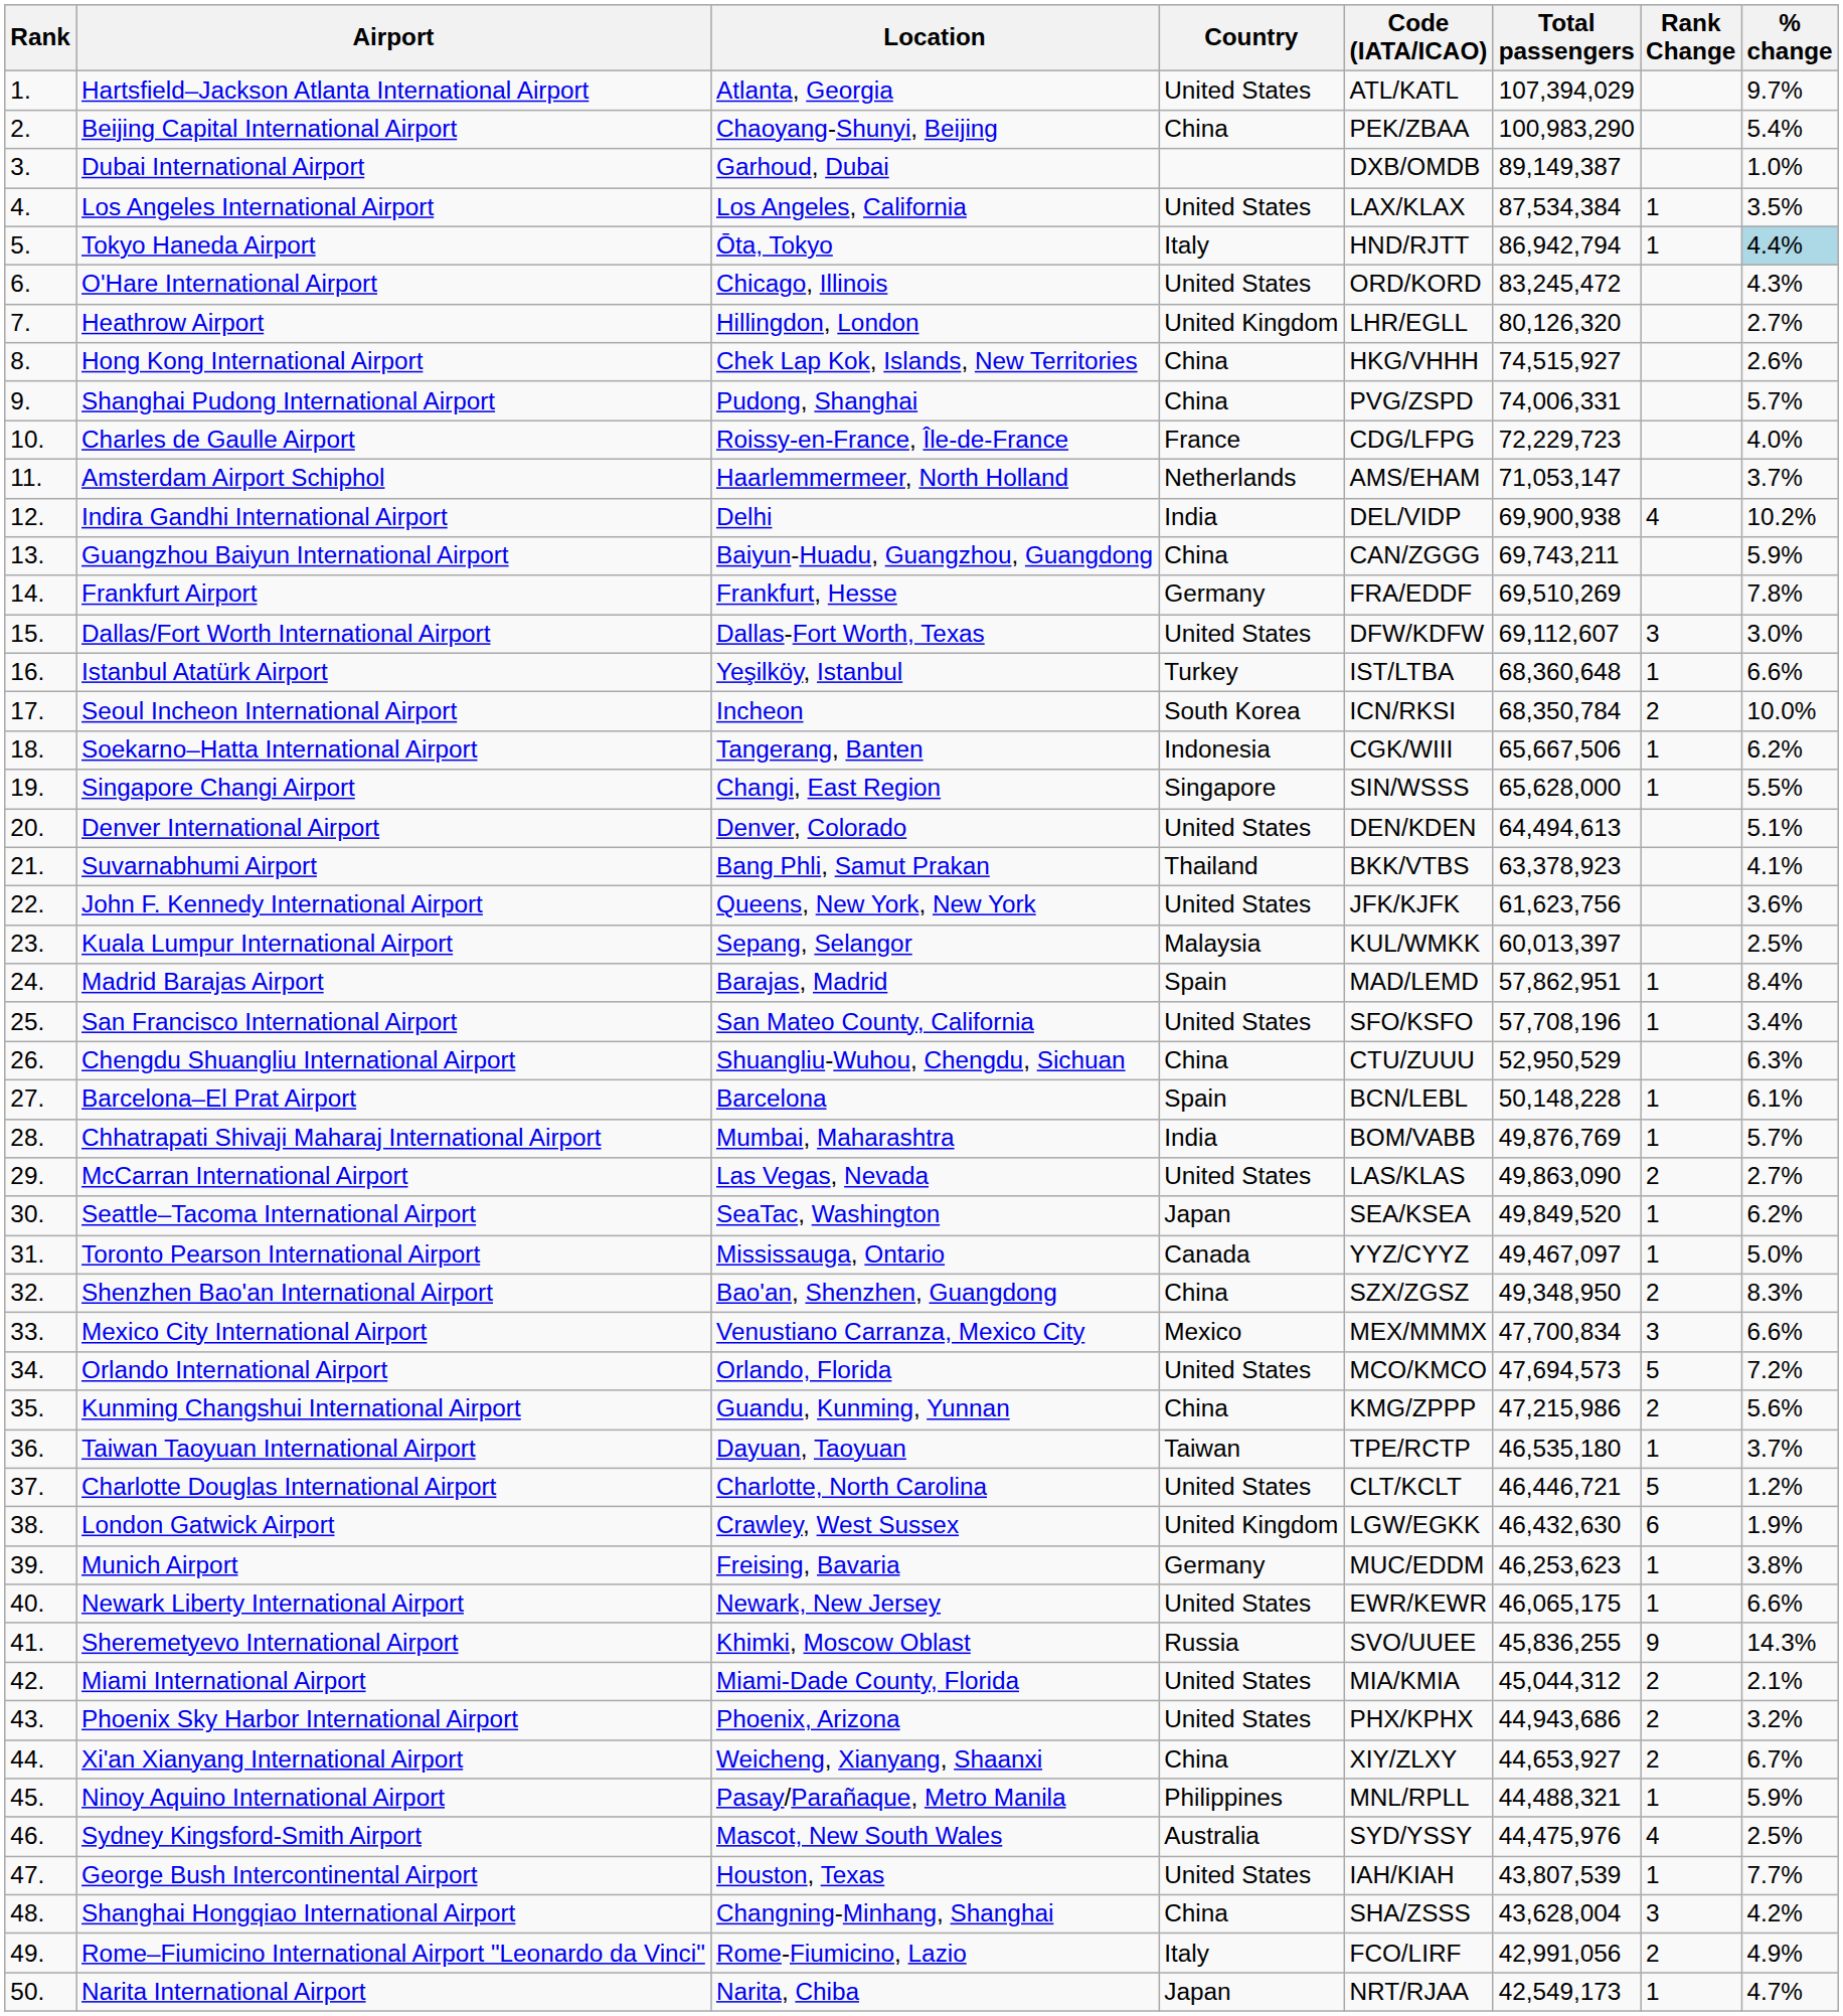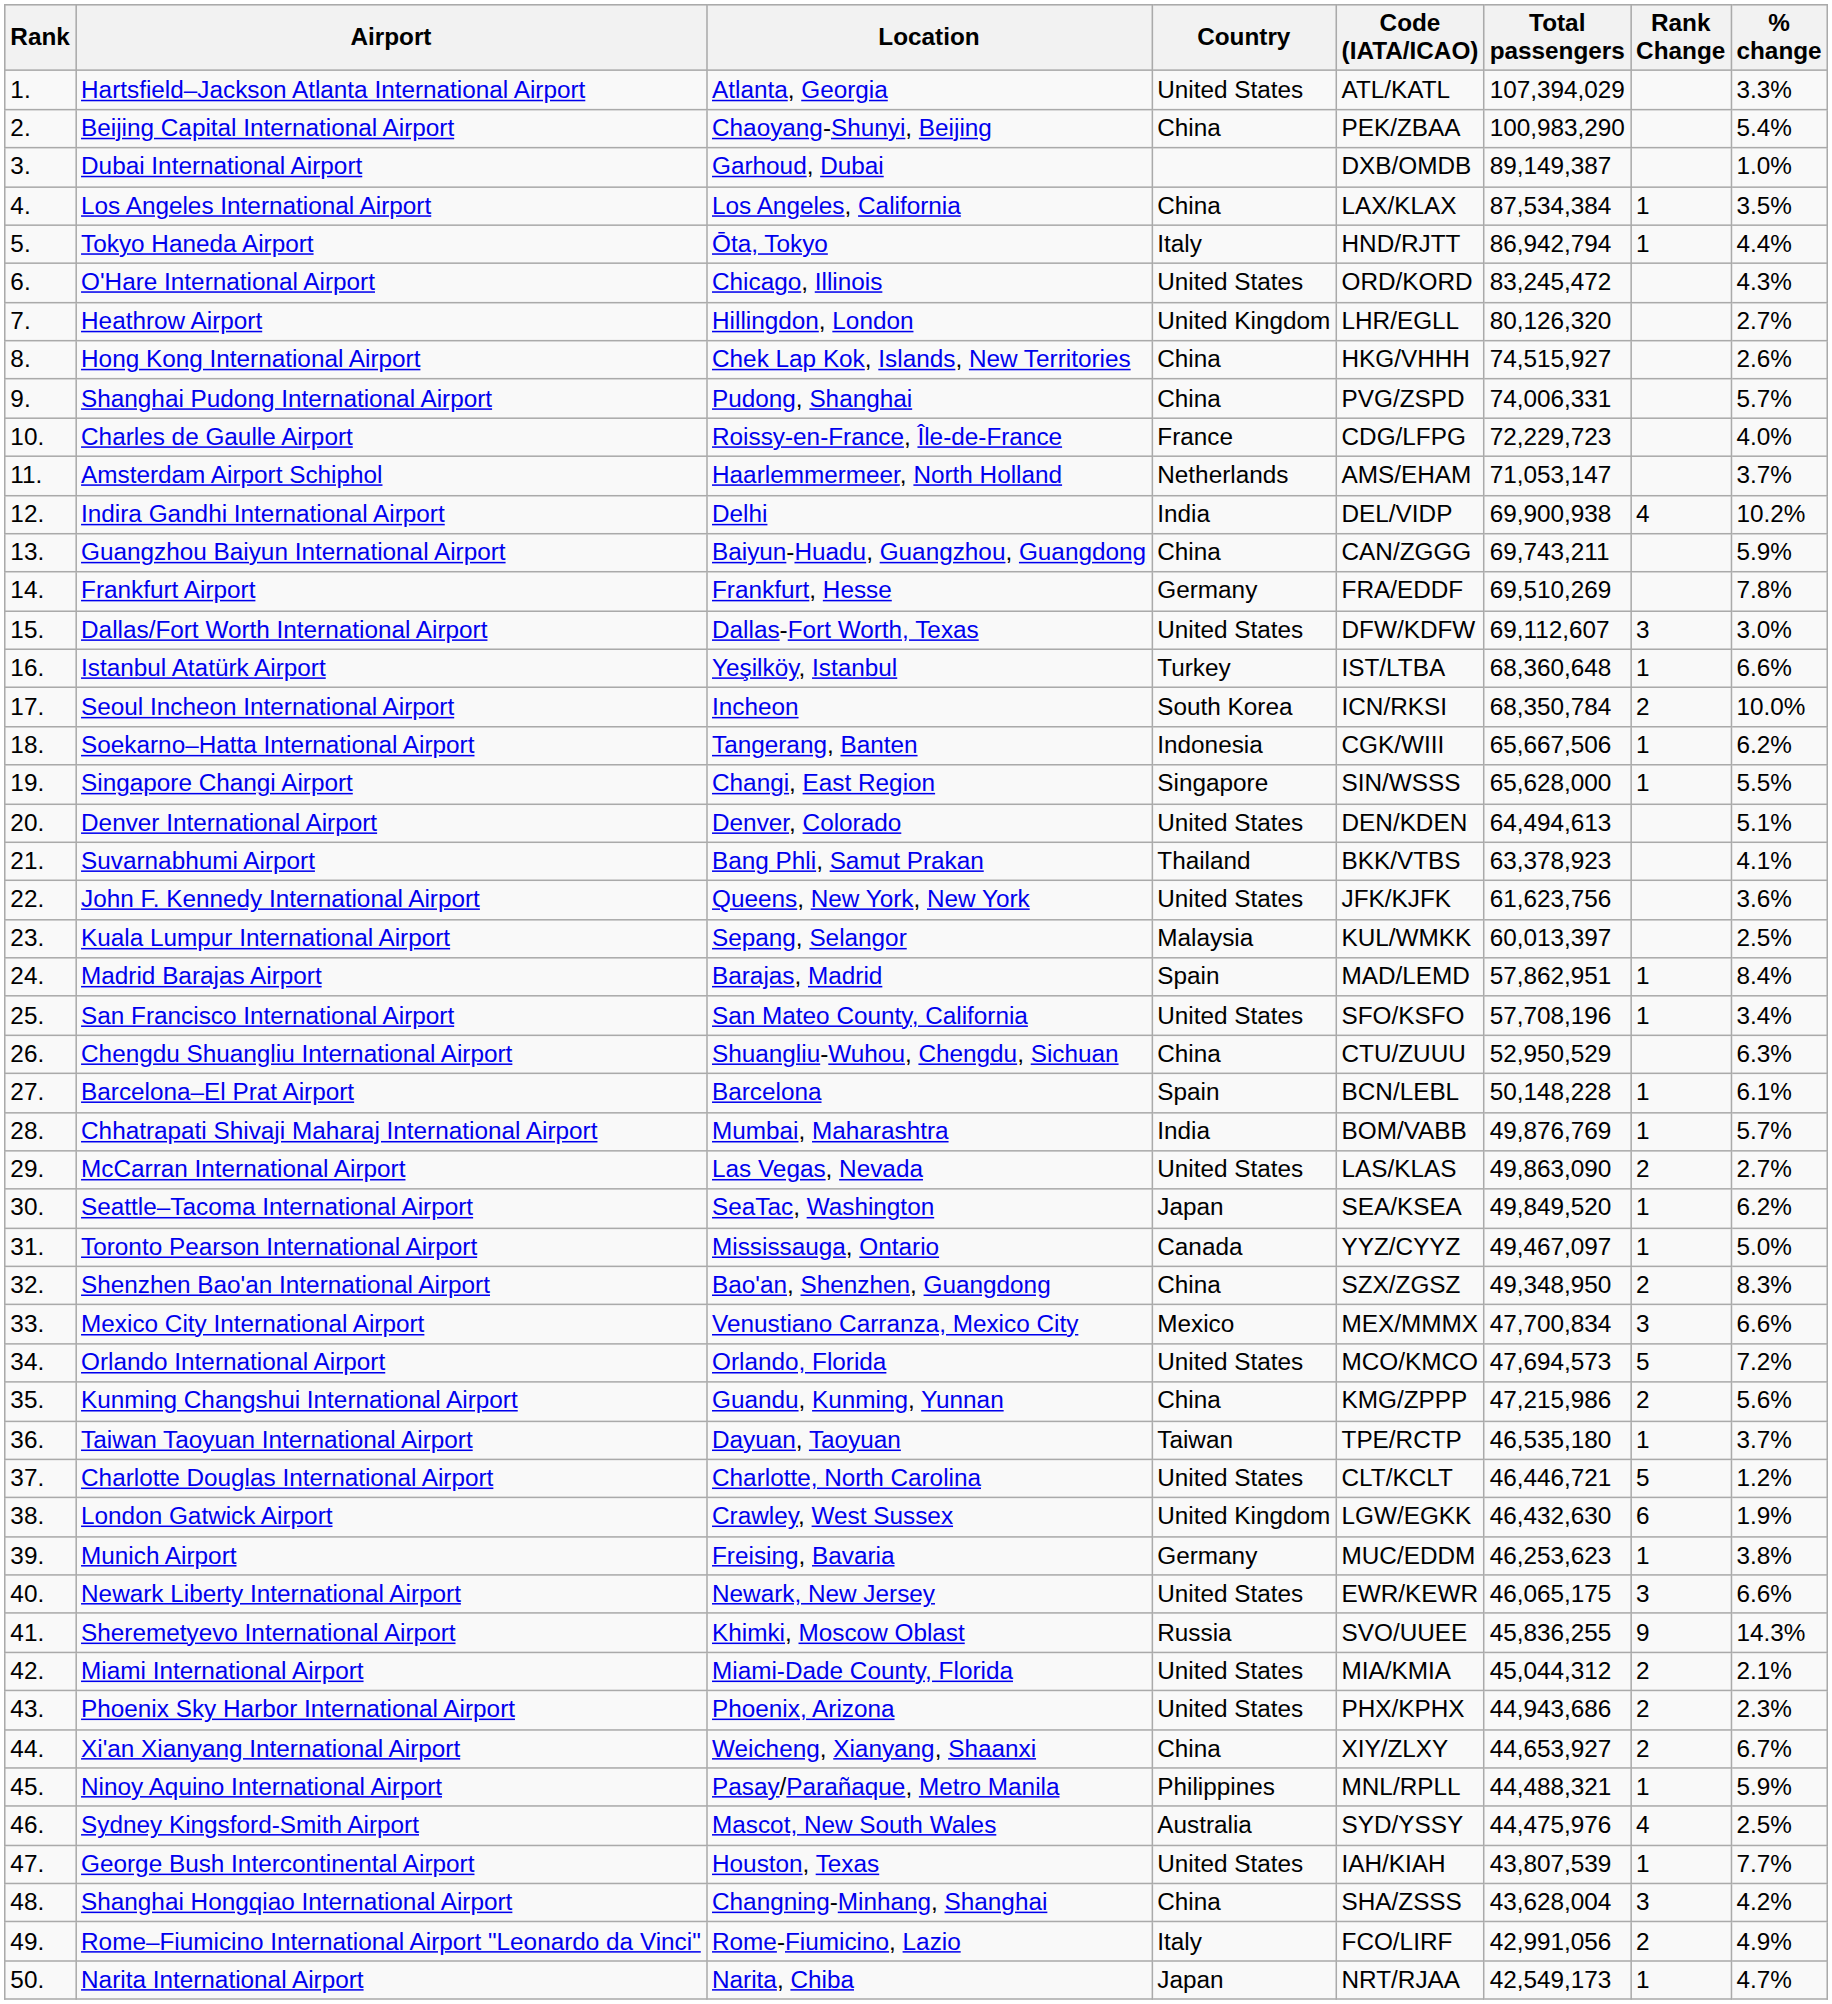Hartsfield–Jackson Atlanta International Airport | % change: 9.7% -> 3.3%
Los Angeles International Airport | Country: United States -> China
Tokyo Haneda Airport | % change: lightblue background -> no background
Newark Liberty International Airport | Rank Change: 1 -> 3
Phoenix Sky Harbor International Airport | % change: 3.2% -> 2.3%
